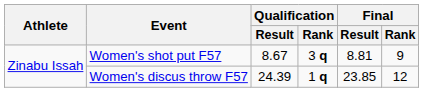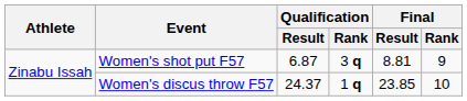Women's shot put F57 | Qualification / Result: 8.67 -> 6.87
Women's discus throw F57 | Qualification / Result: 24.39 -> 24.37
Women's discus throw F57 | Final / Rank: 12 -> 10
